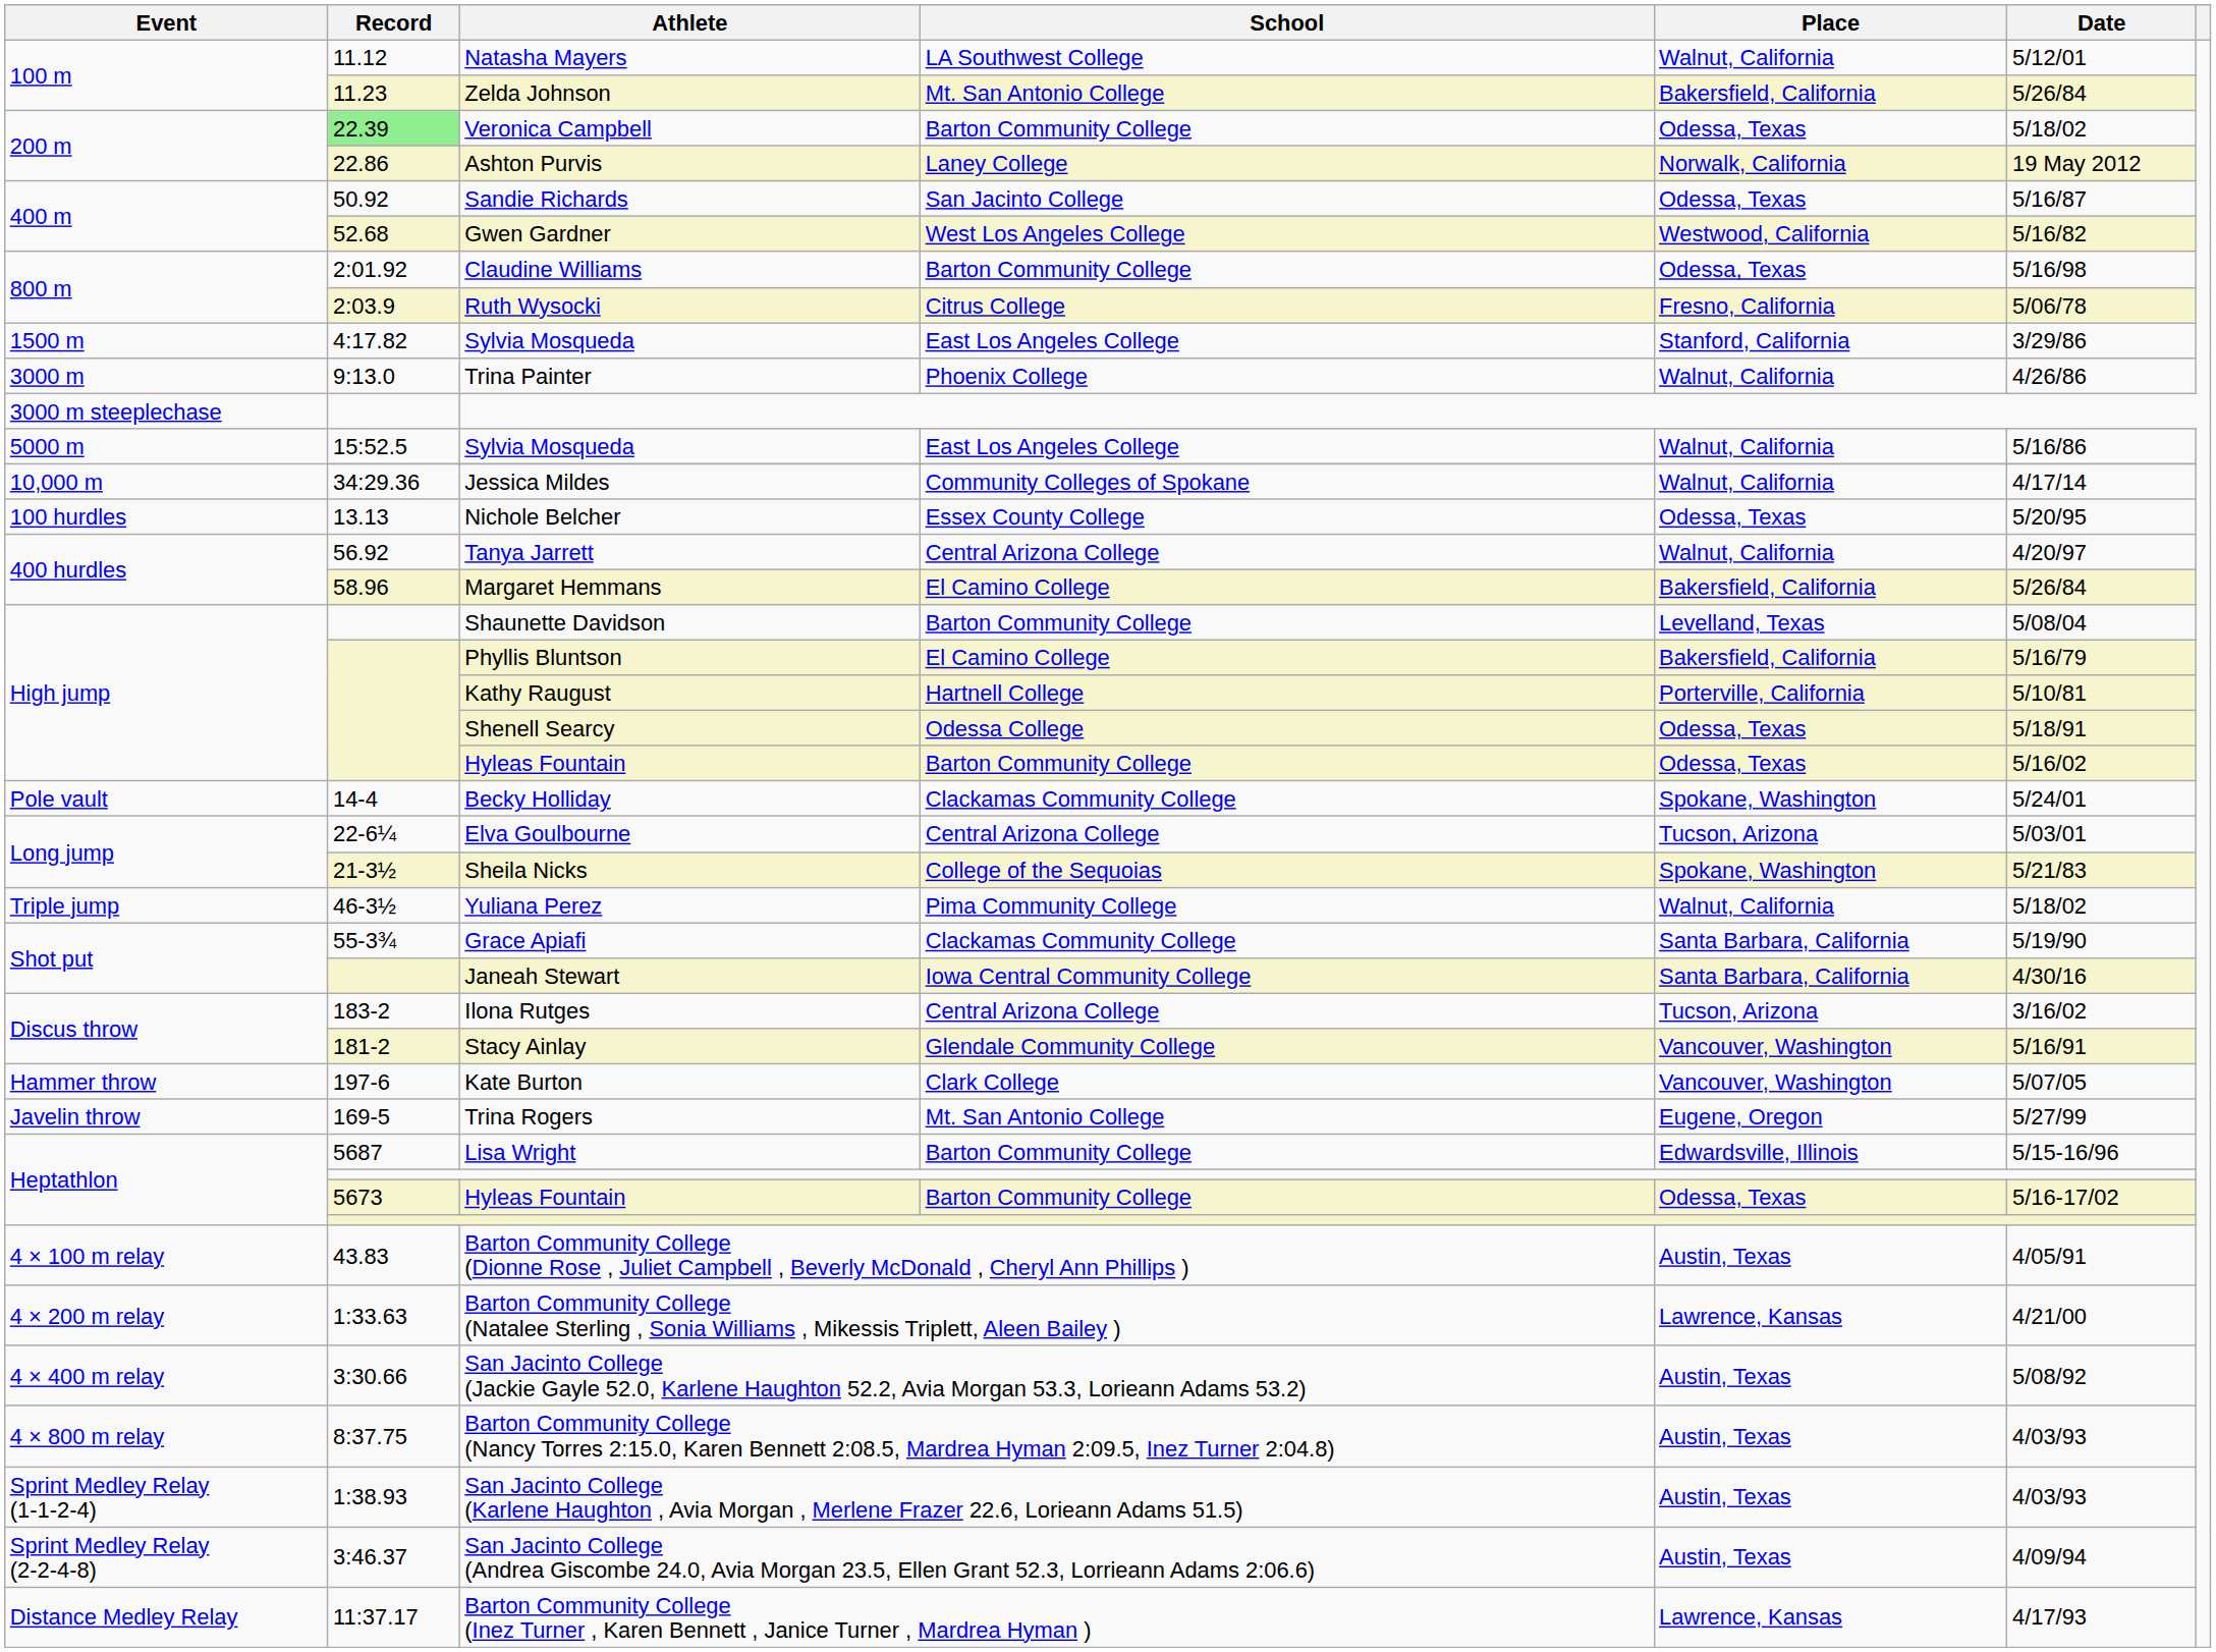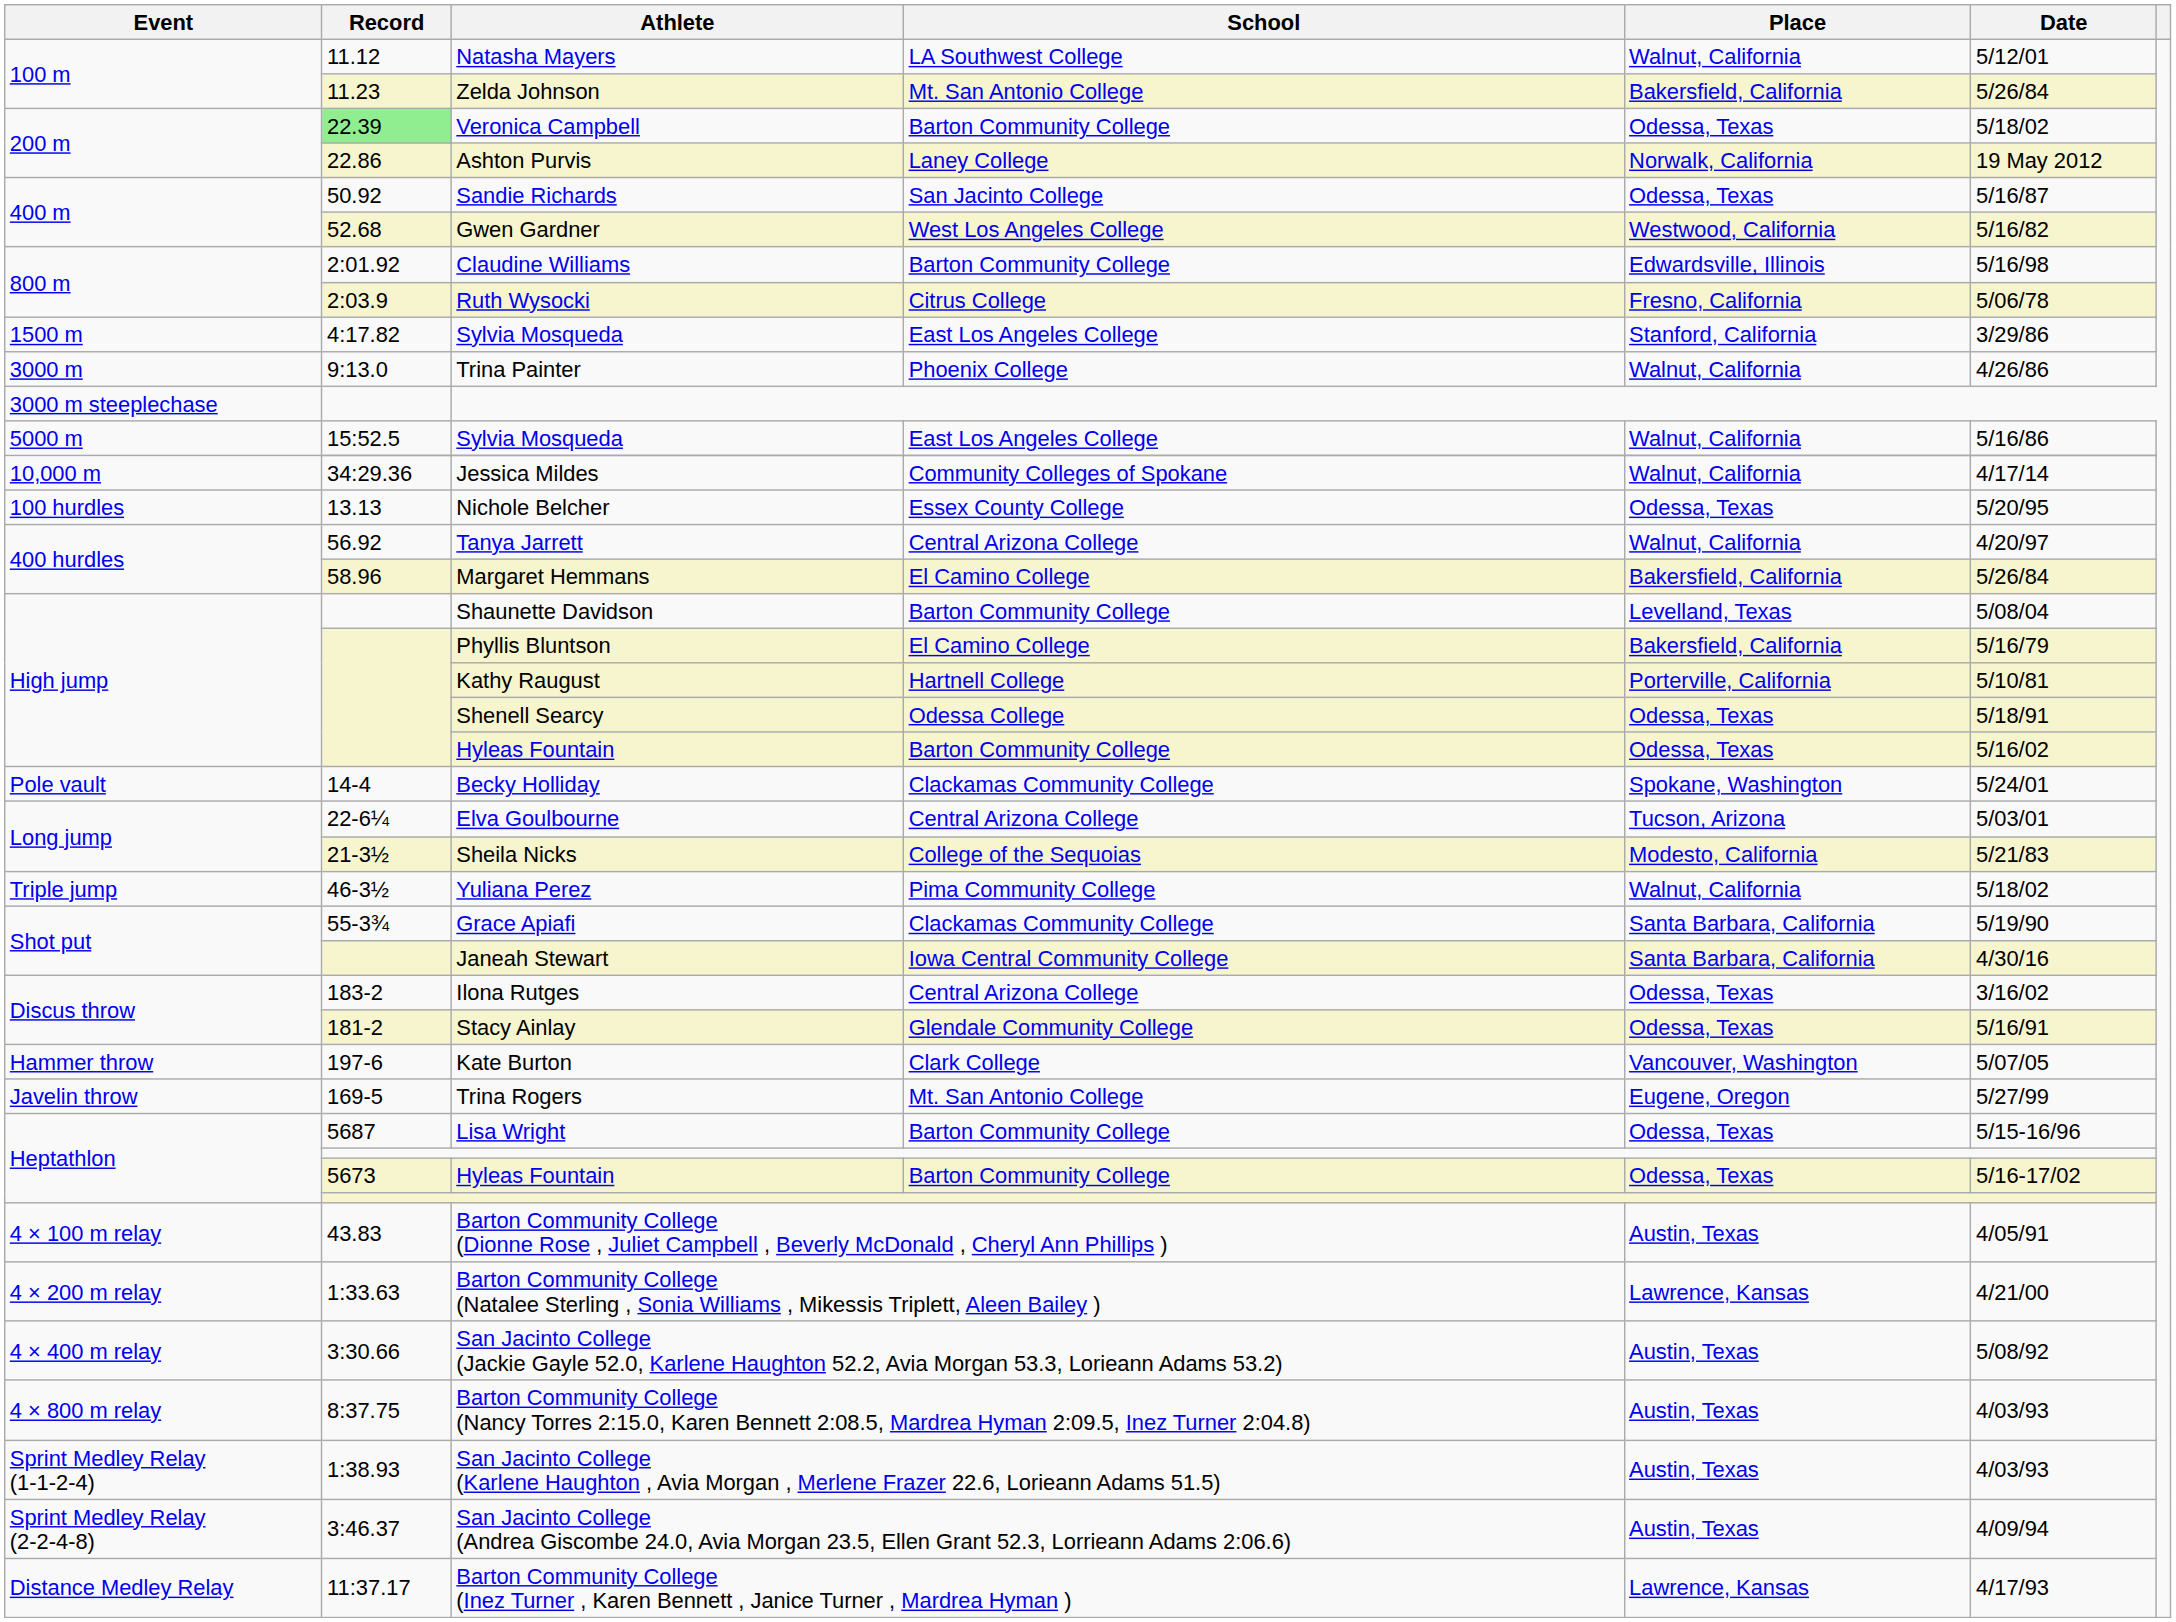Claudine Williams | Place: Odessa, Texas -> Edwardsville, Illinois
Sheila Nicks | Place: Spokane, Washington -> Modesto, California
Ilona Rutges | Place: Tucson, Arizona -> Odessa, Texas
Stacy Ainlay | Place: Vancouver, Washington -> Odessa, Texas
Lisa Wright | Place: Edwardsville, Illinois -> Odessa, Texas
